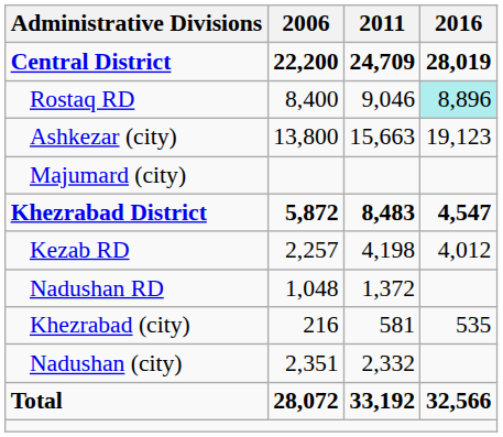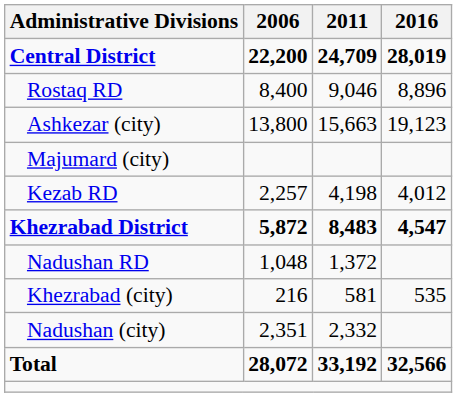Rostaq RD | 2016: paleturquoise background -> no background
rows swapped: Khezrabad District <-> Kezab RD
